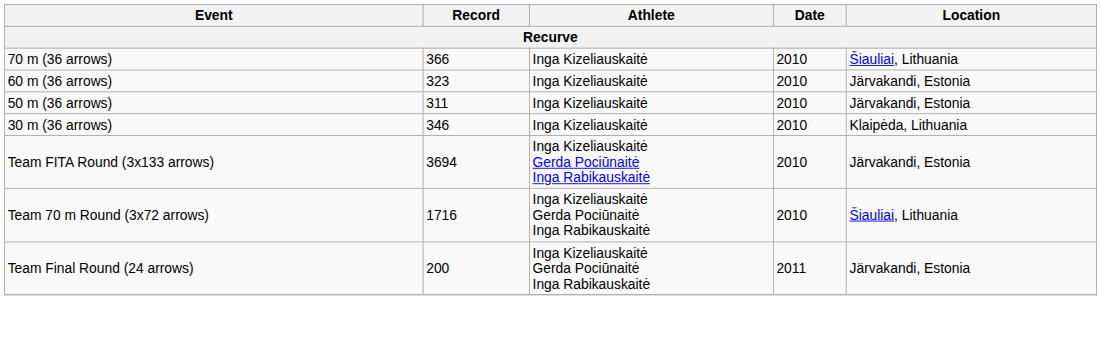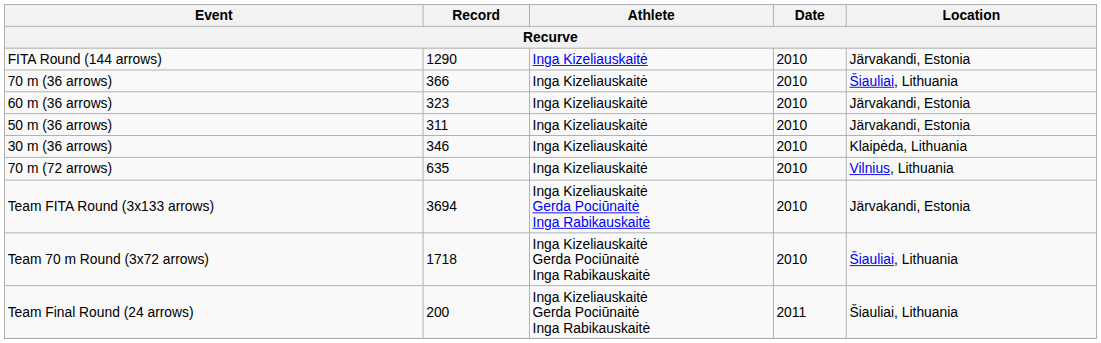+ row: FITA Round (144 arrows) | 1290 | Inga Kizeliauskaitė | 2010 | Järvakandi, Estonia
+ row: 70 m (72 arrows) | 635 | Inga Kizeliauskaitė | 2010 | Vilnius, Lithuania
Team 70 m Round (3x72 arrows) | Record: 1716 -> 1718
Team Final Round (24 arrows) | Location: Järvakandi, Estonia -> Šiauliai, Lithuania
